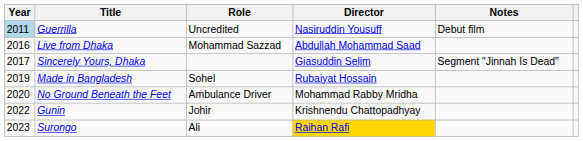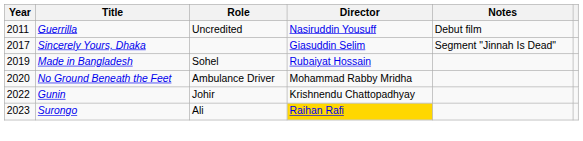Guerrilla | Year: lightblue background -> no background
- row: 2016 | Live from Dhaka | Mohammad Sazzad | Abdullah Mohammad Saad
